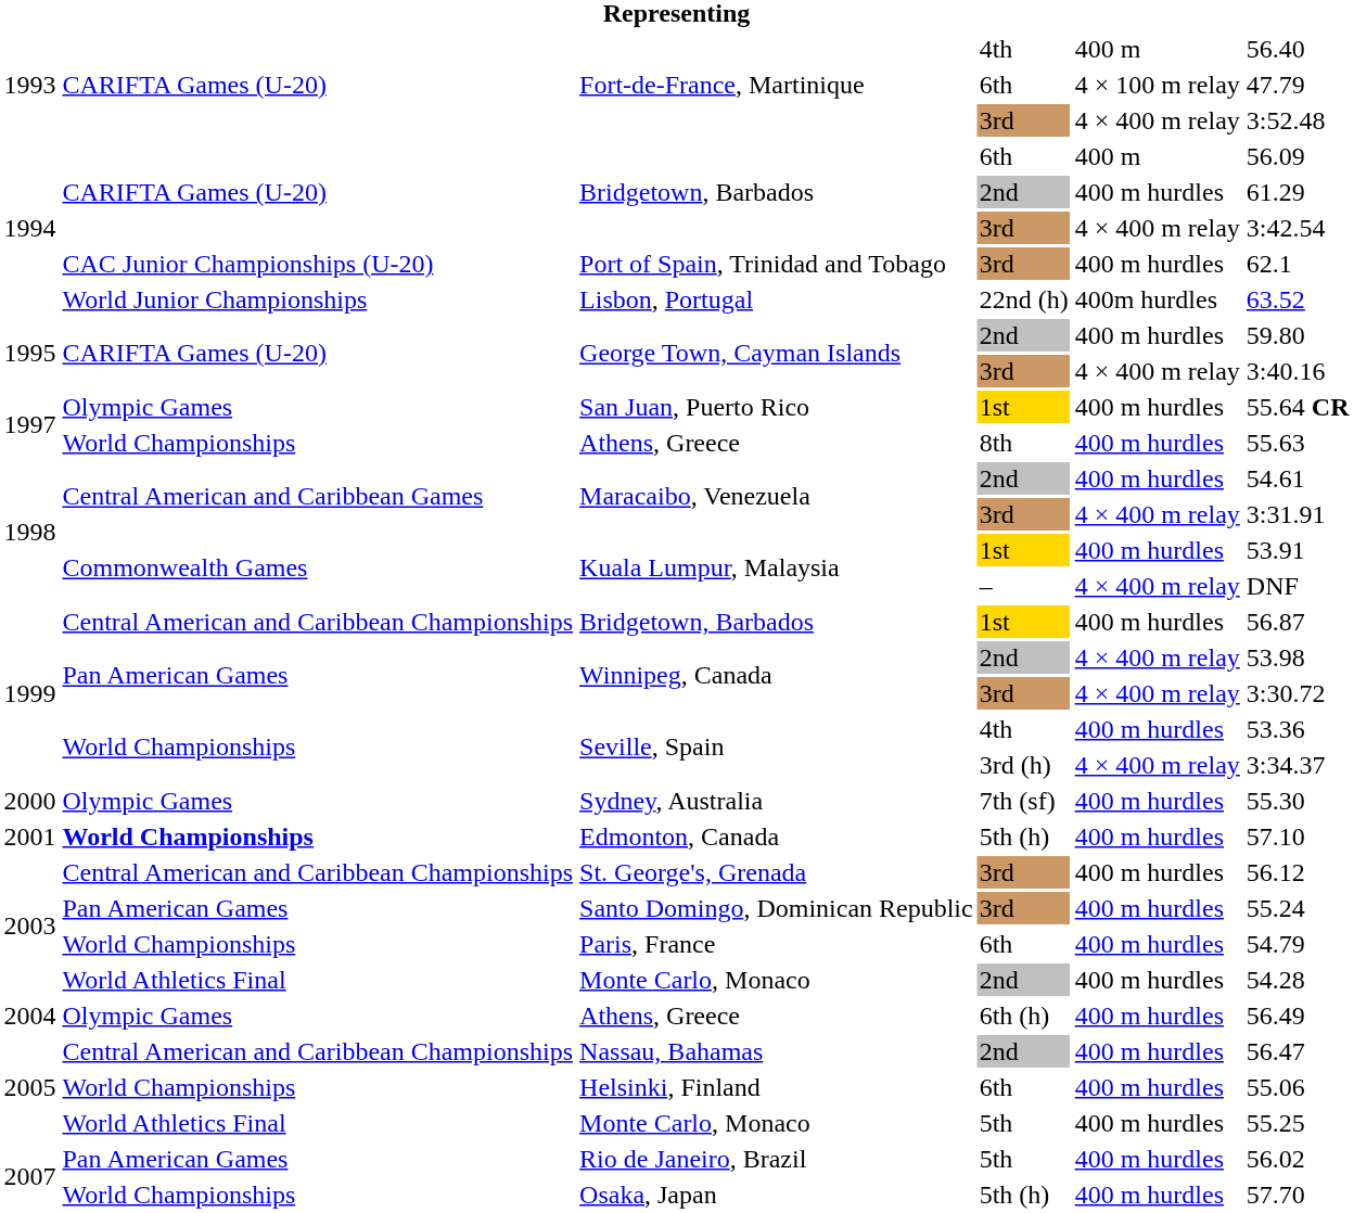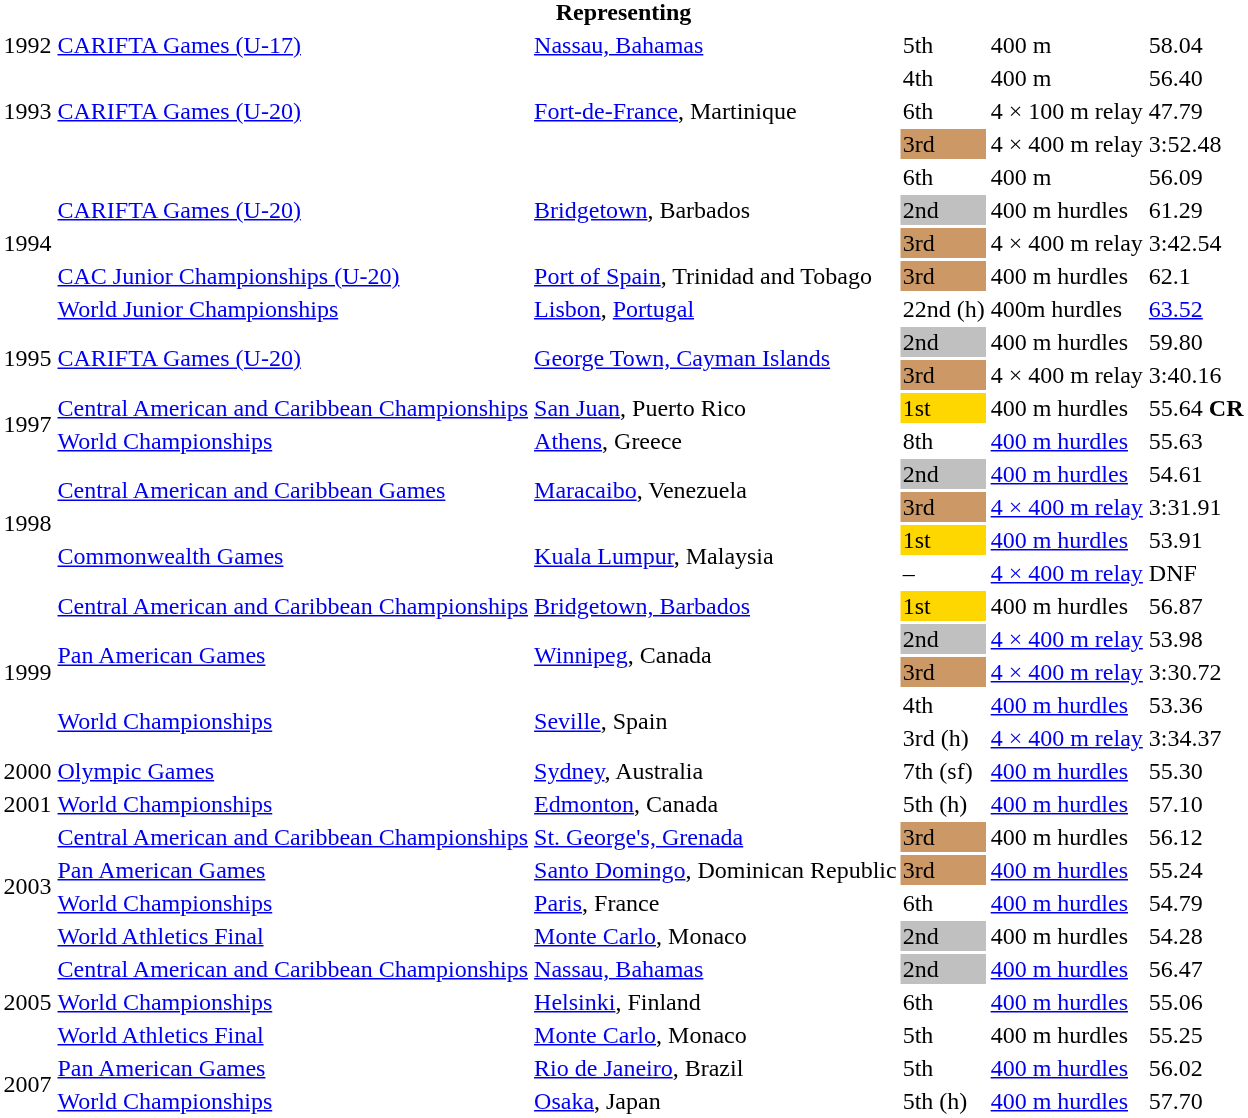+ row: 1992 | CARIFTA Games (U-17) | Nassau, Bahamas | 5th | 400 m | 58.04
San Juan, Puerto Rico | column 2: Olympic Games -> Central American and Caribbean Championships
Edmonton, Canada | column 2: bold -> normal
- row: 2004 | Olympic Games | Athens, Greece | 6th (h) | 400 m hurdles | 56.49
